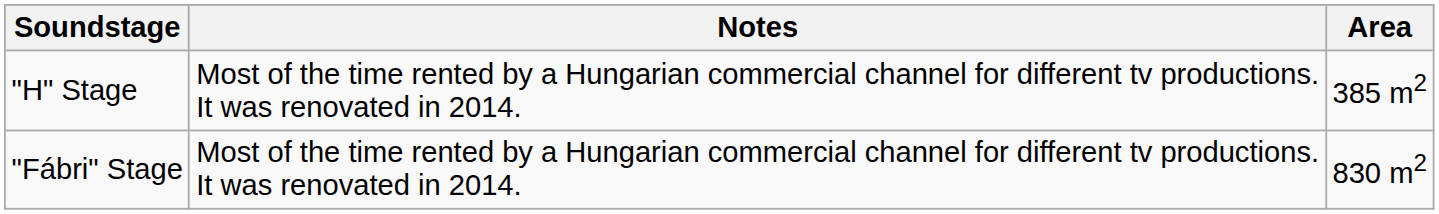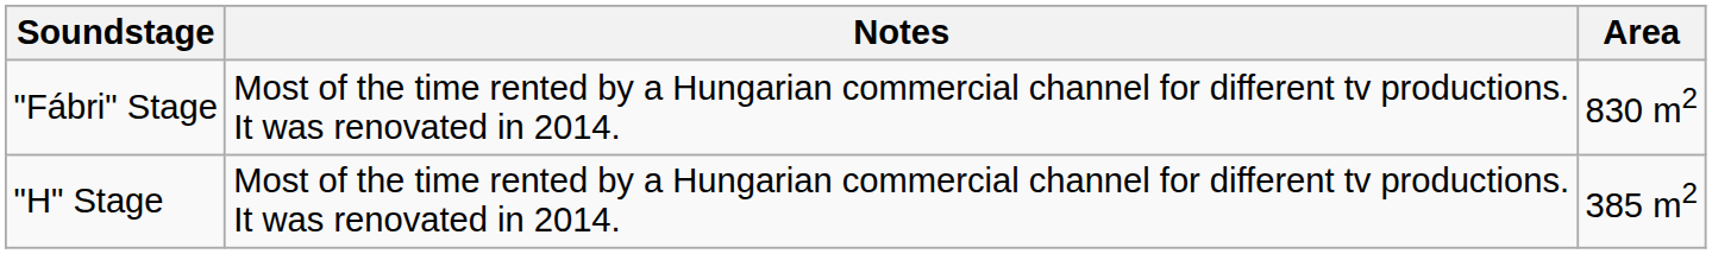rows swapped: "H" Stage <-> "Fábri" Stage
